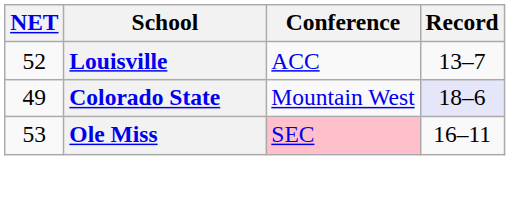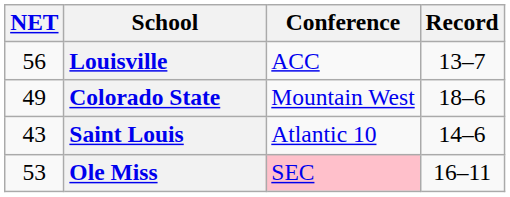Louisville | NET: 52 -> 56
Colorado State | Record: lavender background -> no background
+ row: 43 | Saint Louis | Atlantic 10 | 14–6
